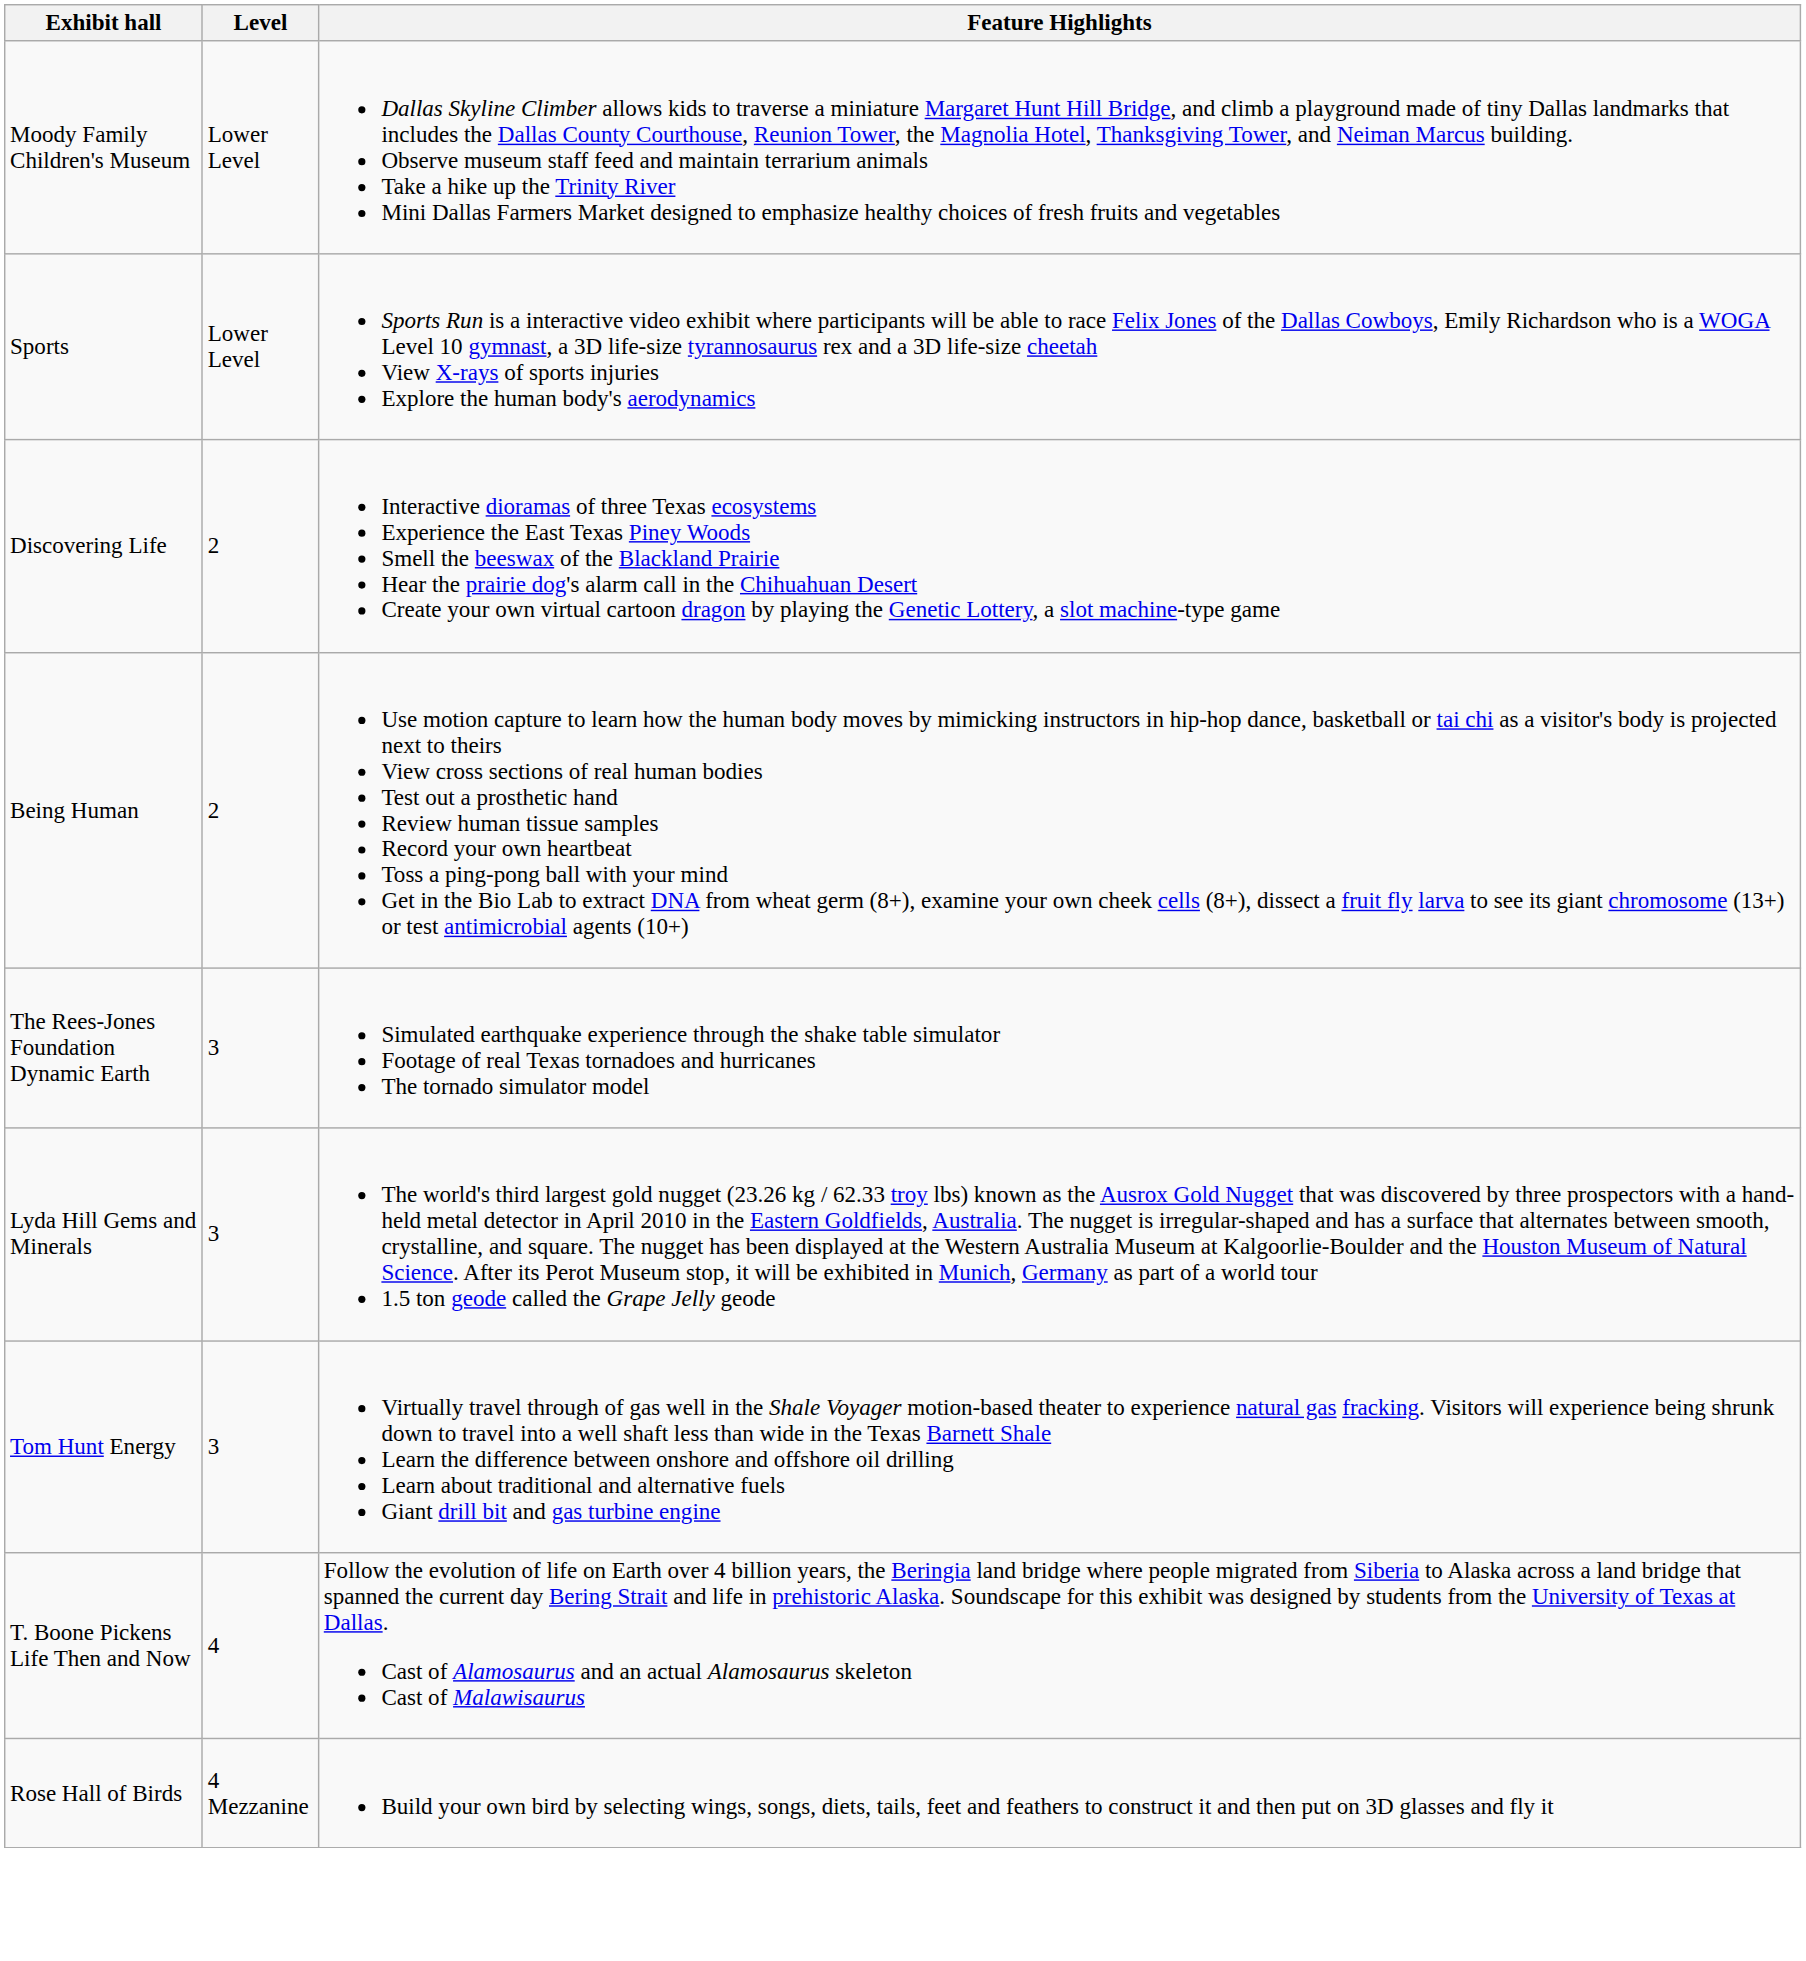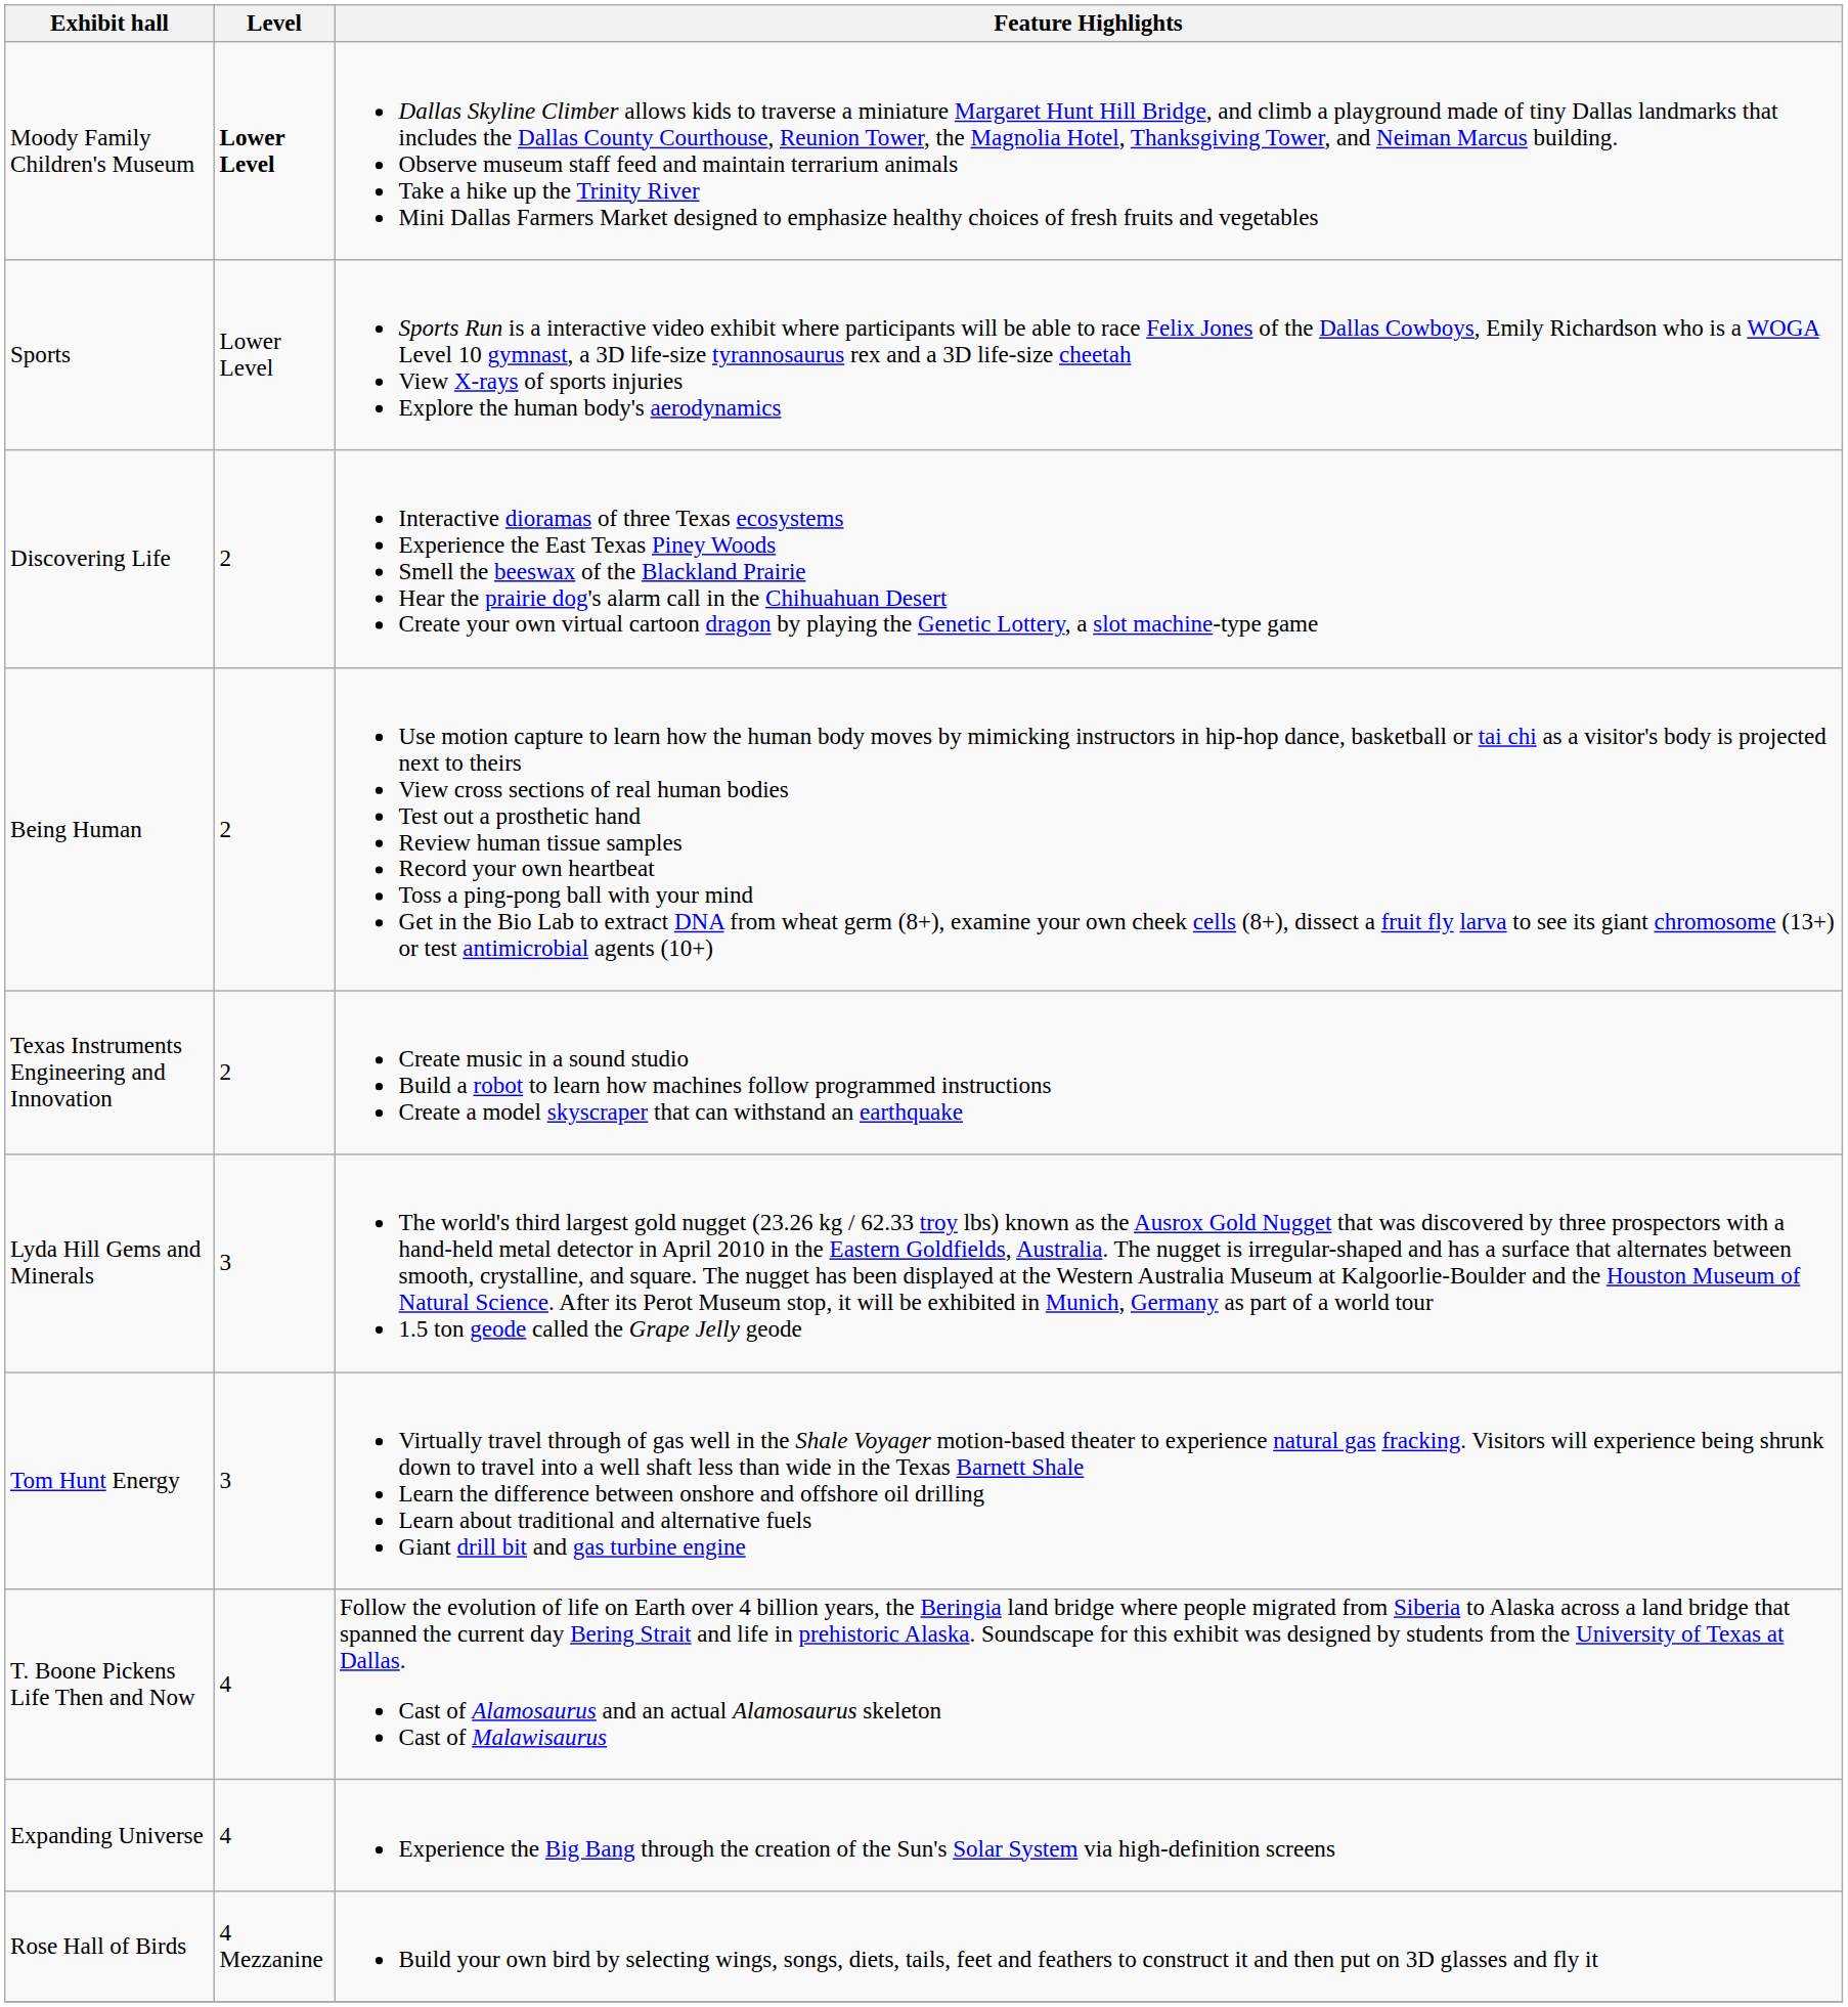Moody Family Children's Museum | Level: normal -> bold
+ row: Texas Instruments Engineering and Innovation | 2 | Create music in a sound studio Build a robot to learn how machines follow programmed instructions Create a model skyscraper that can withstand an earthquake
- row: The Rees-Jones Foundation Dynamic Earth | 3 | Simulated earthquake experience through the shake table simulator Footage of real Texas tornadoes and hurricanes The tornado simulator model
+ row: Expanding Universe | 4 | Experience the Big Bang through the creation of the Sun's Solar System via high-definition screens
